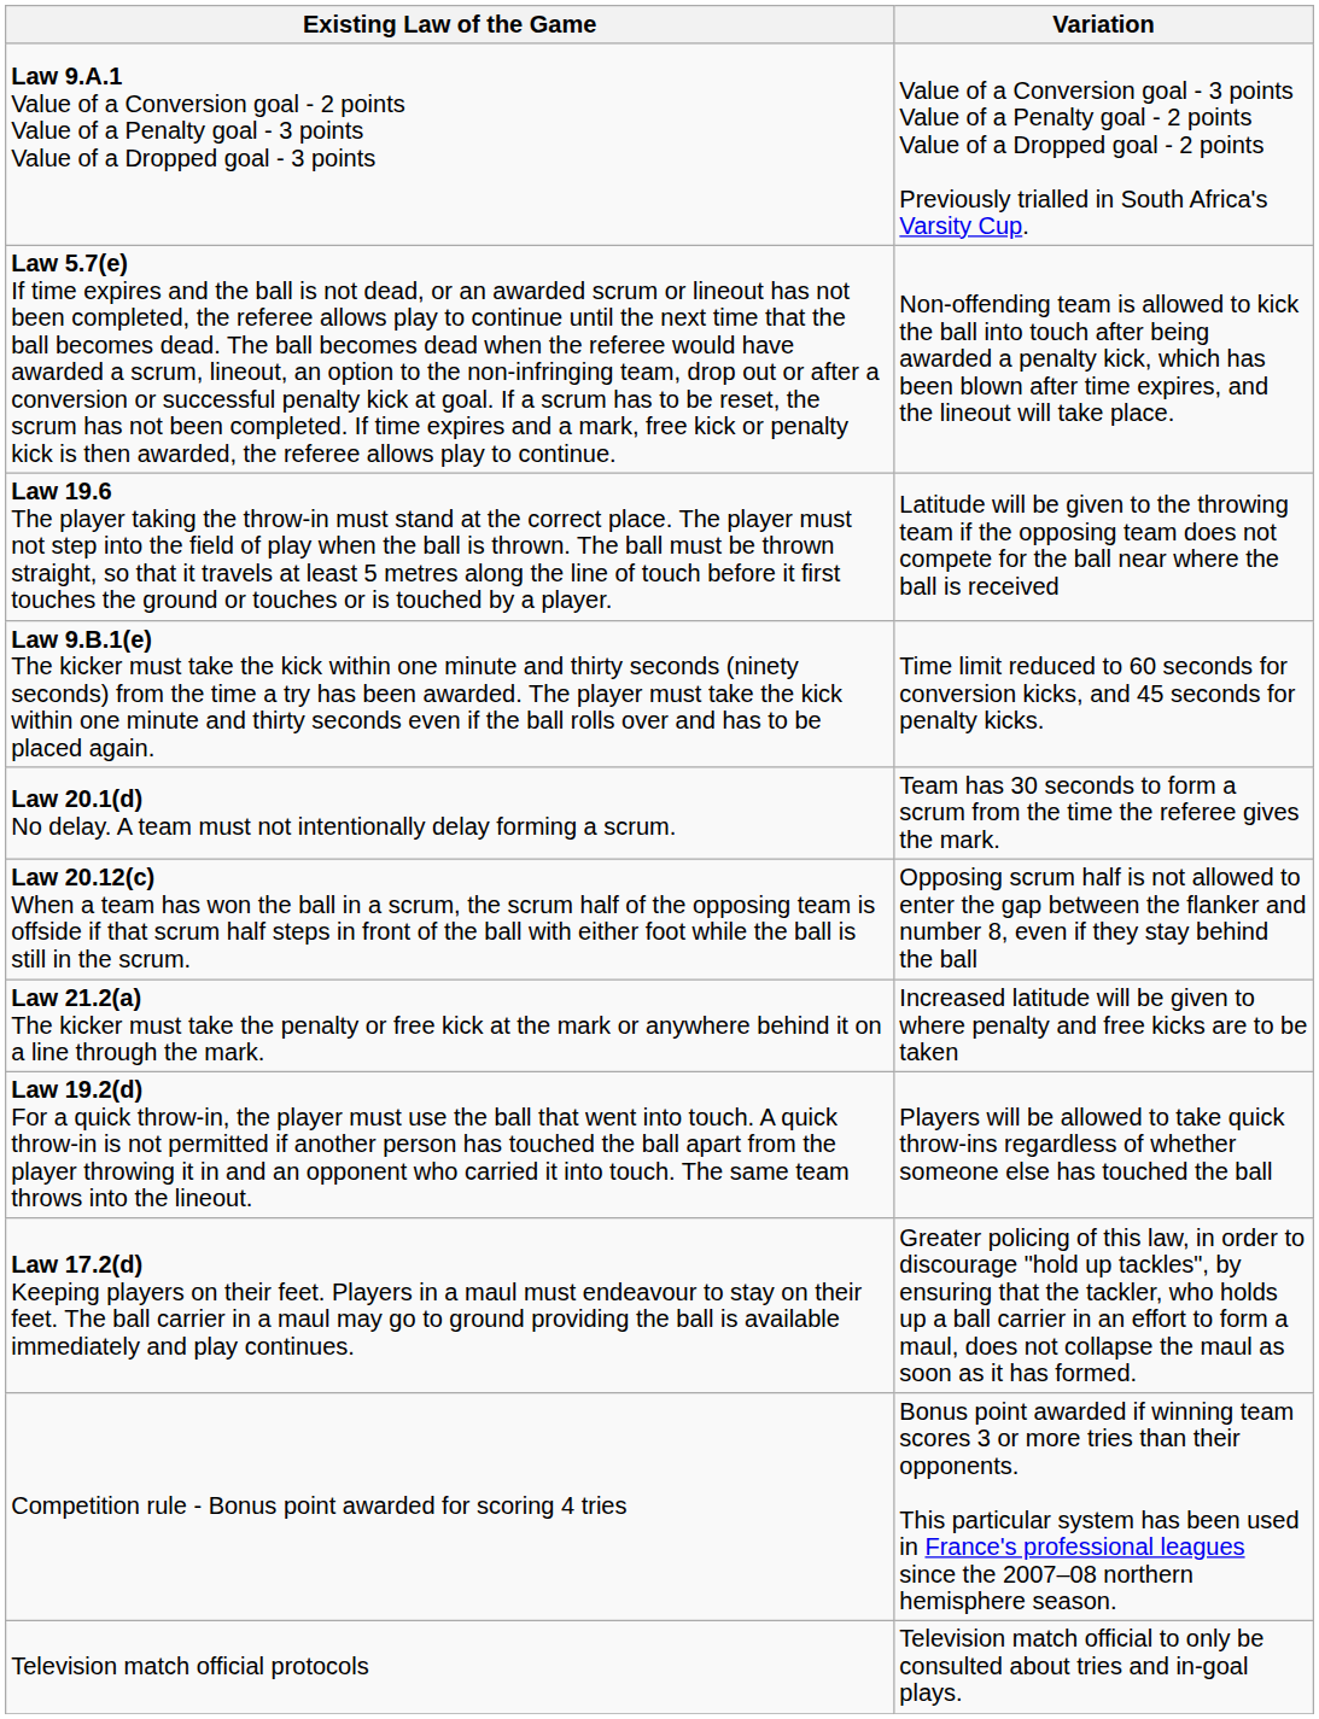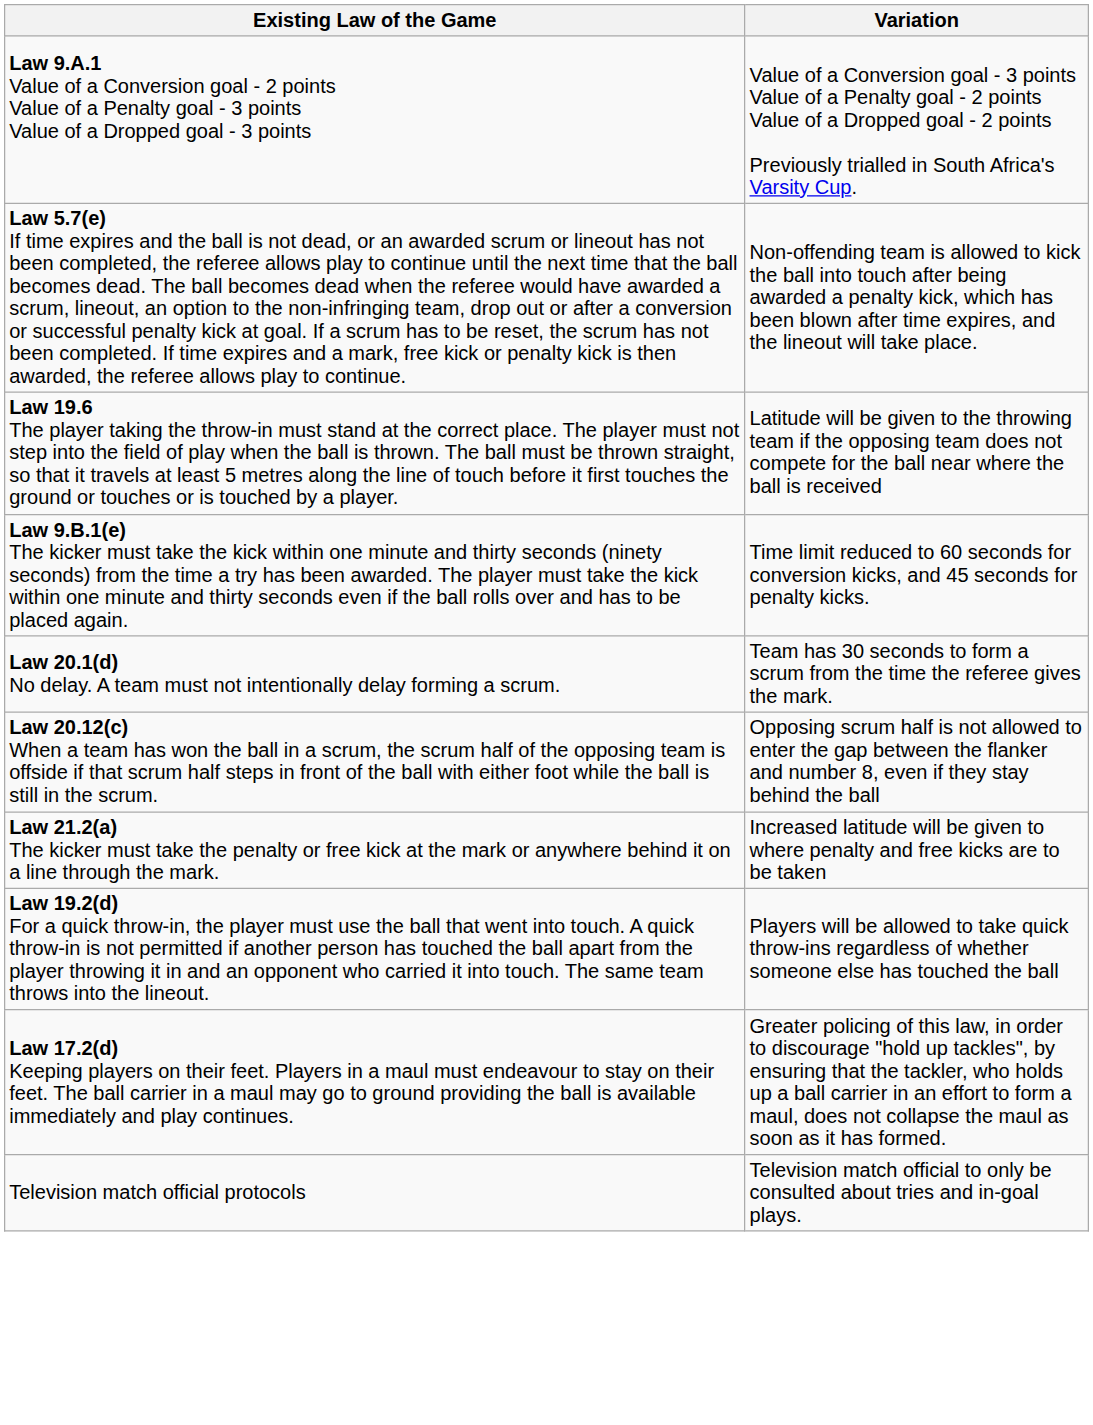- row: Competition rule - Bonus point awarded for scoring 4 tries | Bonus point awarded if winning team scores 3 or more tries than their opponents. This particular system has been used in France's professional leagues since the 2007–08 northern hemisphere season.
